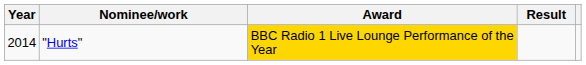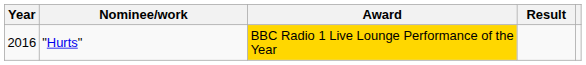"Hurts" | Year: 2014 -> 2016
